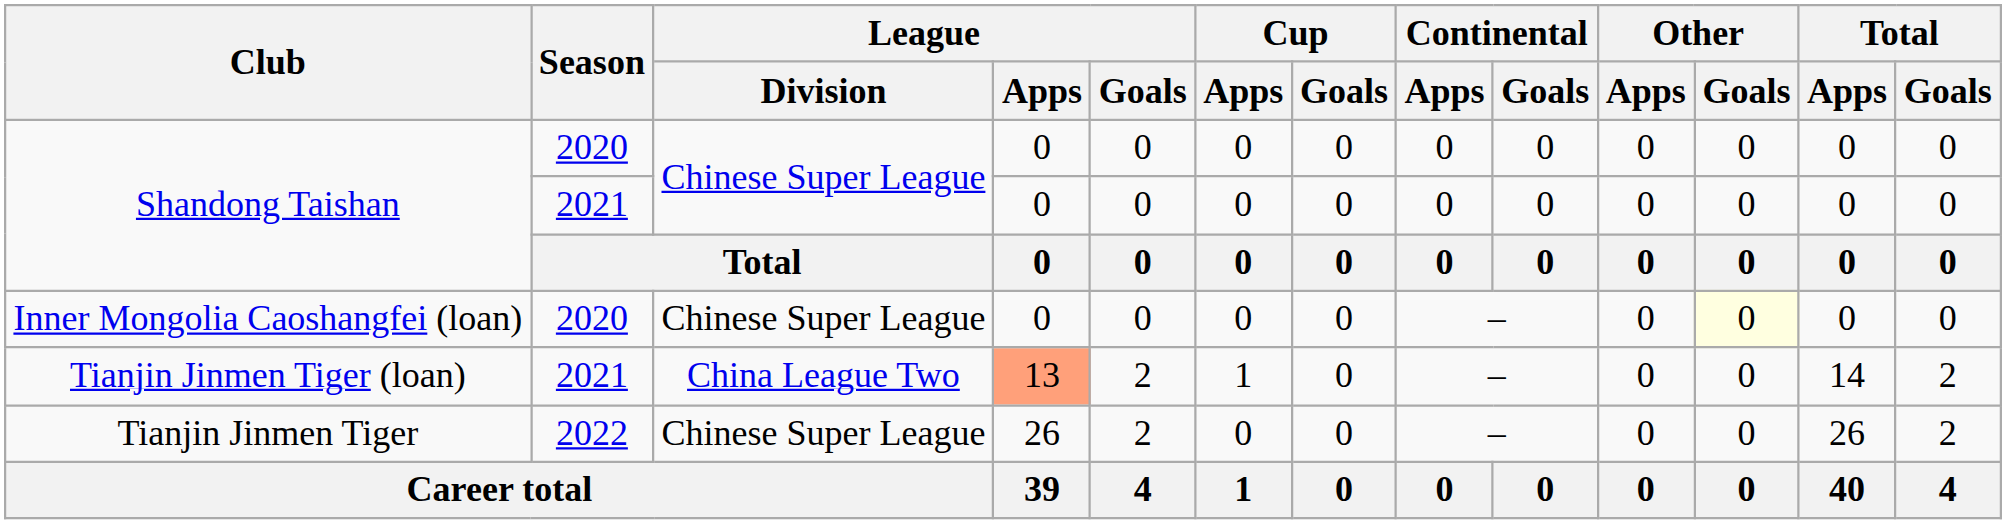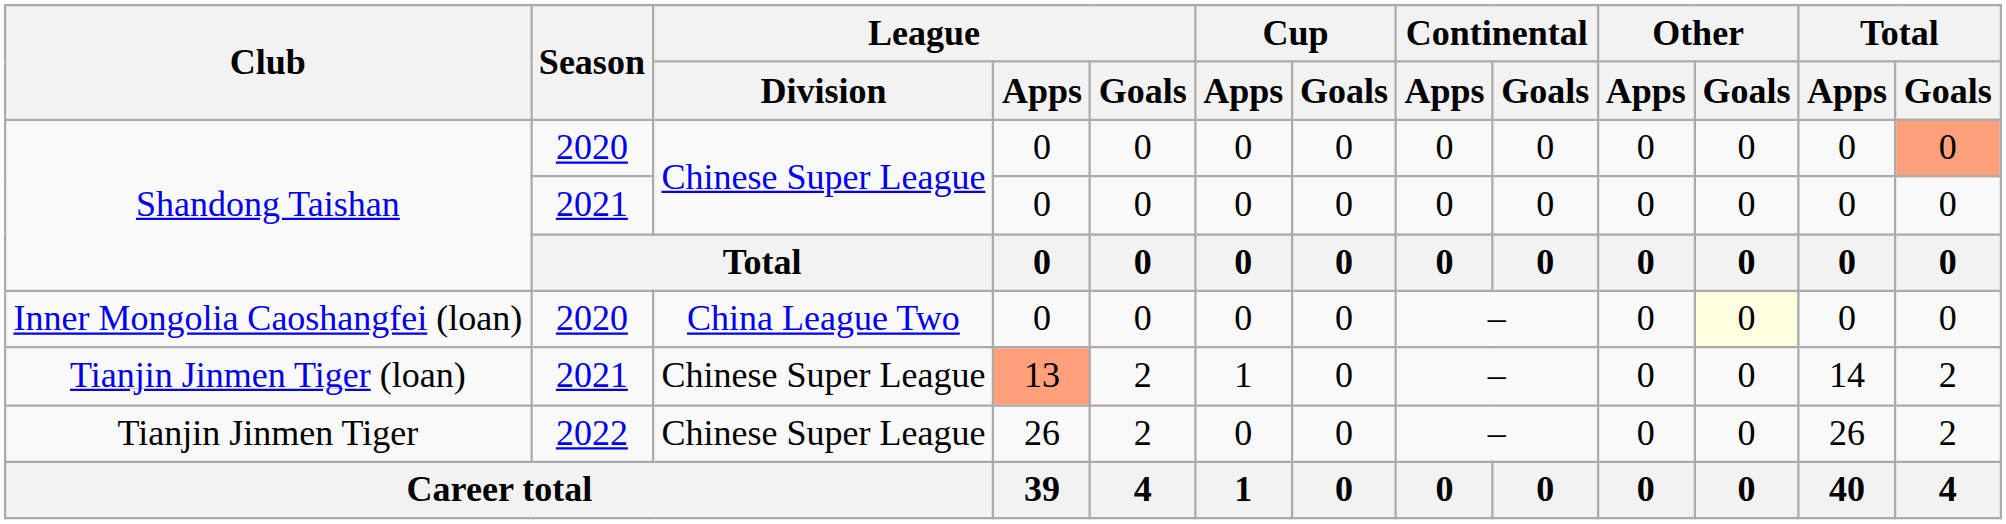Shandong Taishan / 2020 | Total / Goals: no background -> lightsalmon background
Inner Mongolia Caoshangfei (loan) | League / Division: Chinese Super League -> China League Two
Tianjin Jinmen Tiger (loan) | League / Division: China League Two -> Chinese Super League
